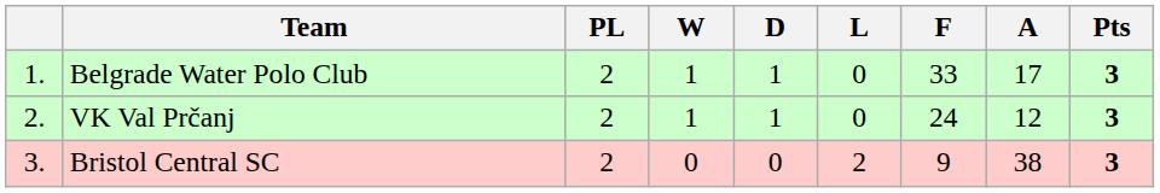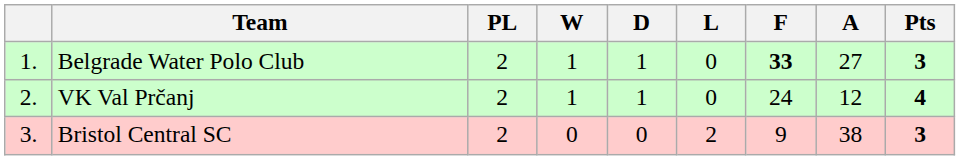Belgrade Water Polo Club | F: normal -> bold
Belgrade Water Polo Club | A: 17 -> 27
VK Val Prčanj | Pts: 3 -> 4
